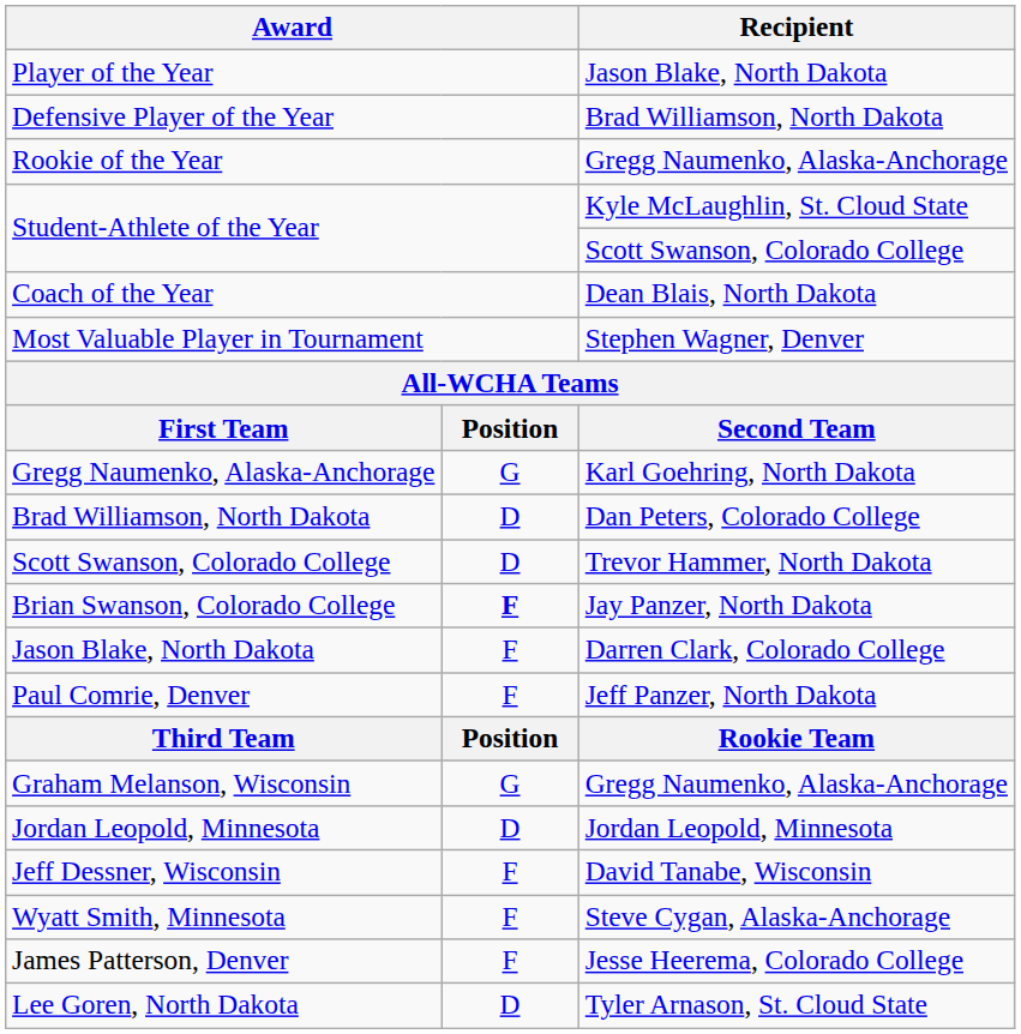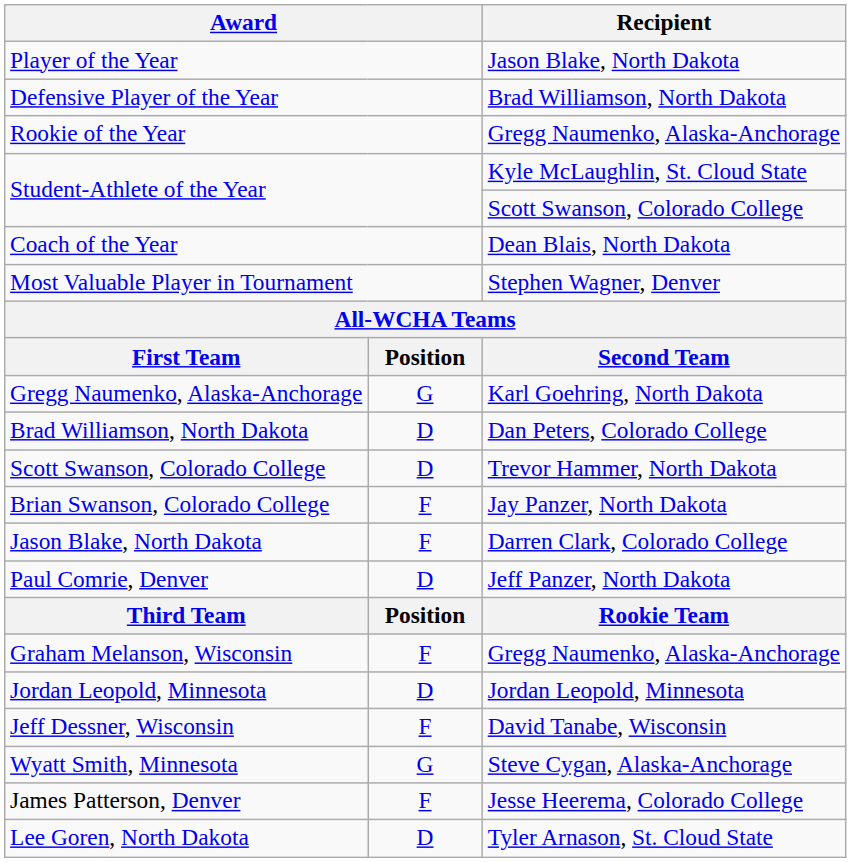Brian Swanson, Colorado College | column 2: bold -> normal
Paul Comrie, Denver | column 2: F -> D
Graham Melanson, Wisconsin | column 2: G -> F
Wyatt Smith, Minnesota | column 2: F -> G
